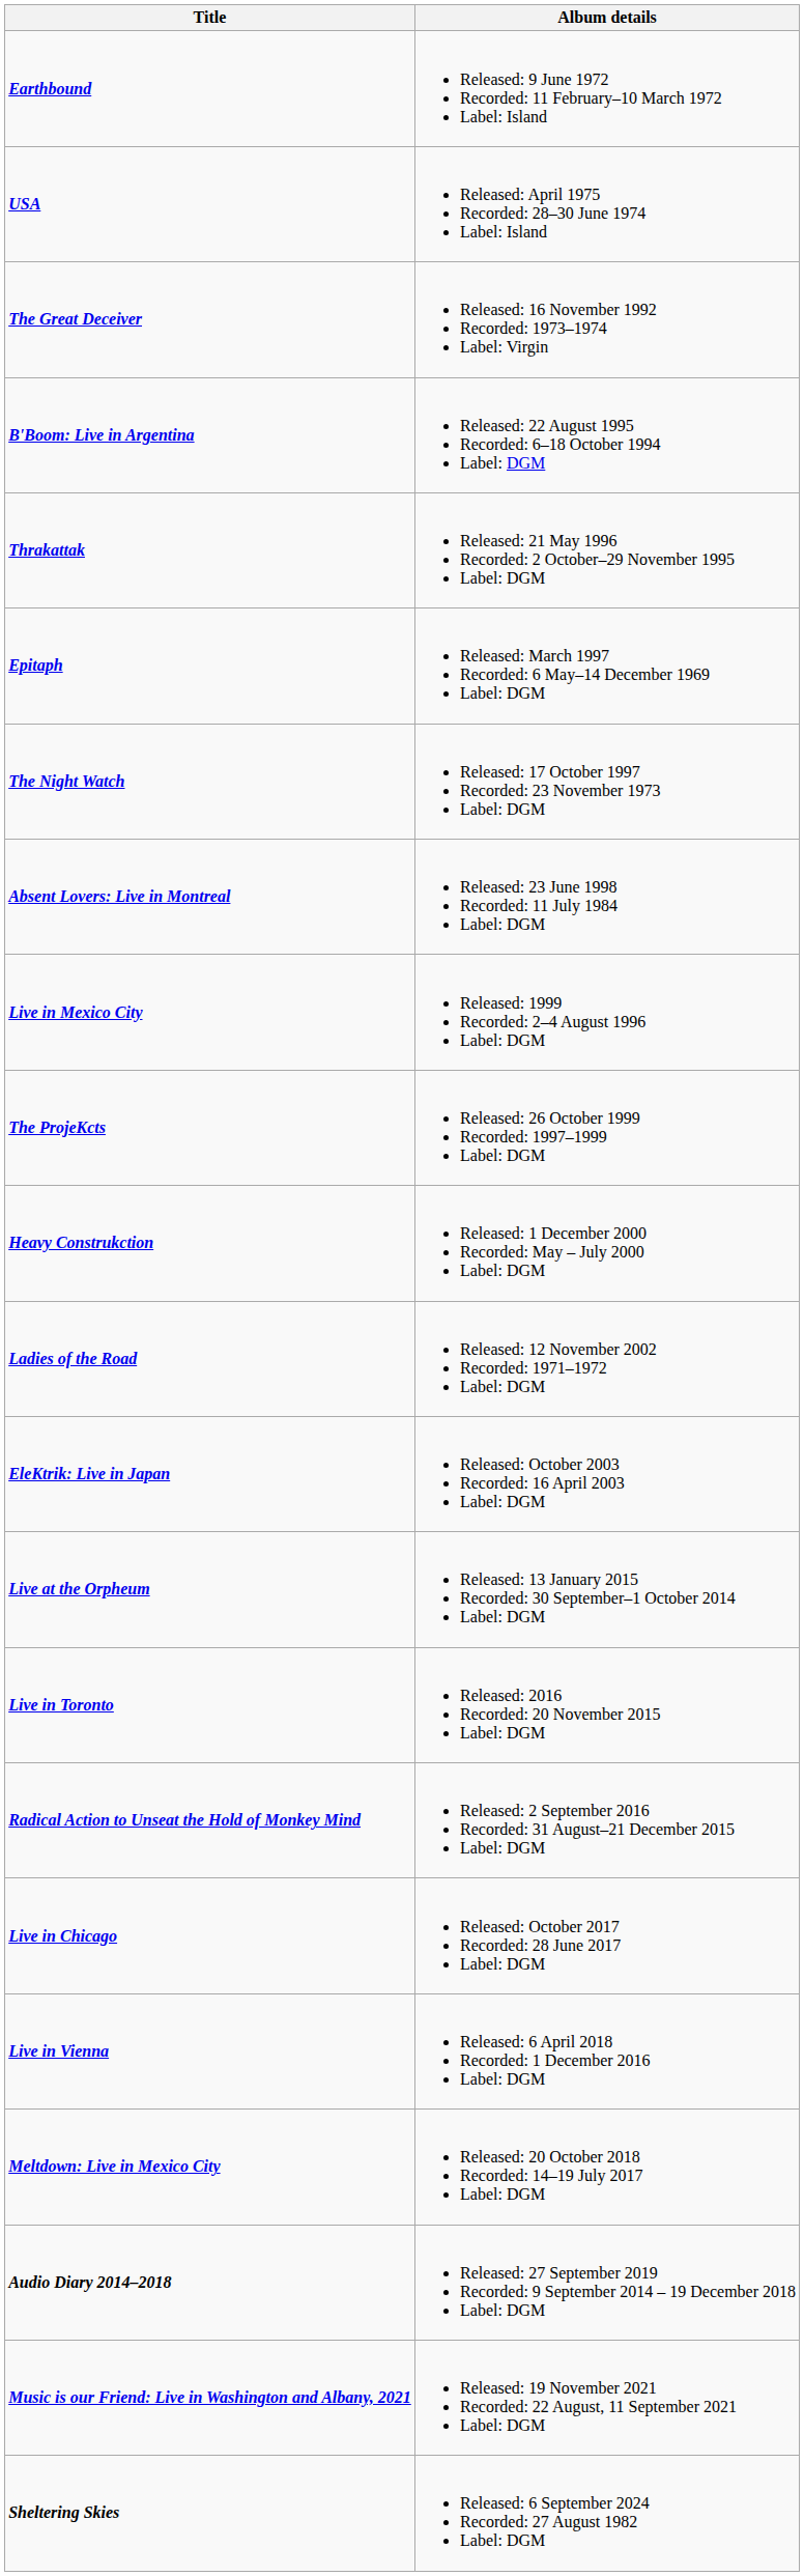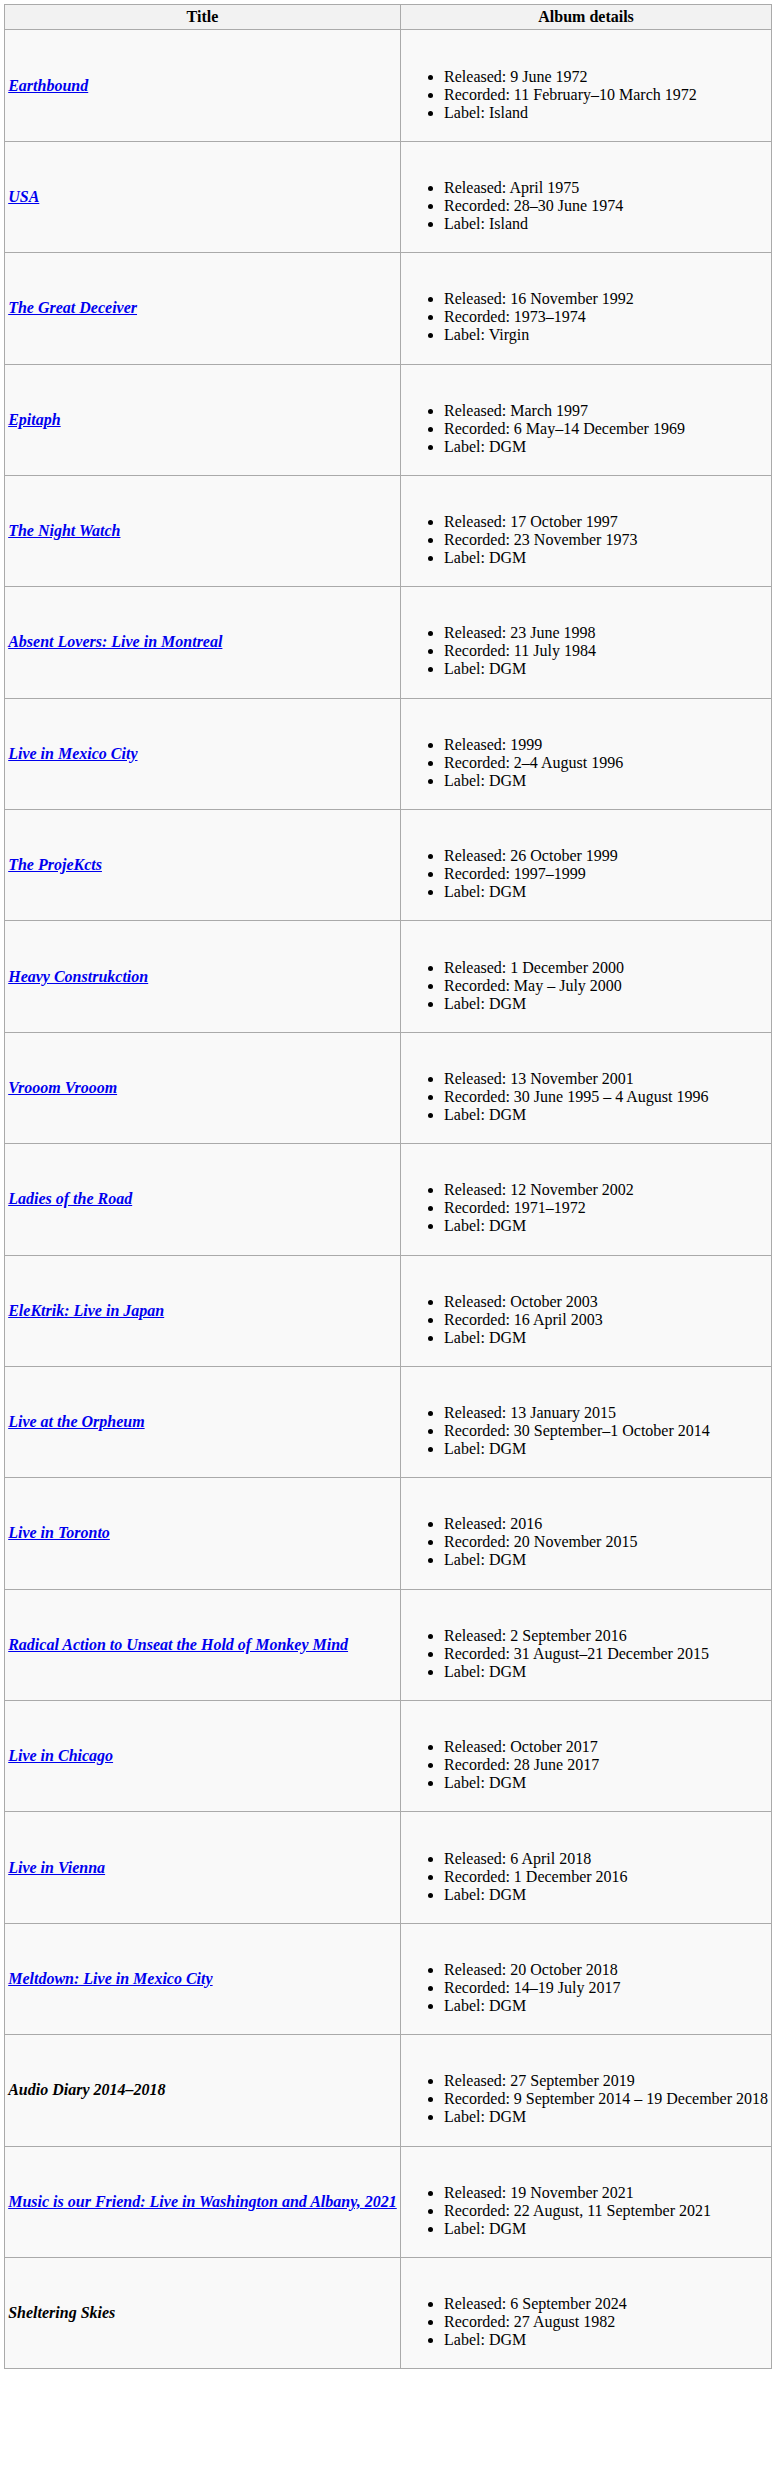- row: B'Boom: Live in Argentina | Released: 22 August 1995 Recorded: 6–18 October 1994 Label: DGM
- row: Thrakattak | Released: 21 May 1996 Recorded: 2 October–29 November 1995 Label: DGM
+ row: Vrooom Vrooom | Released: 13 November 2001 Recorded: 30 June 1995 – 4 August 1996 Label: DGM
